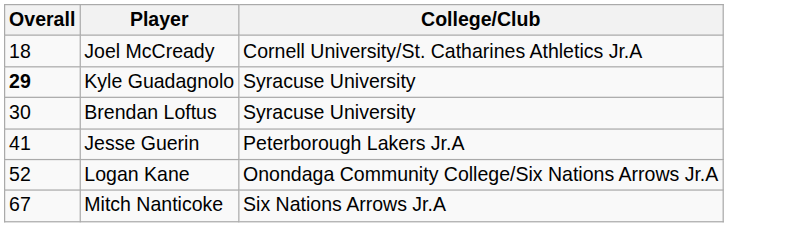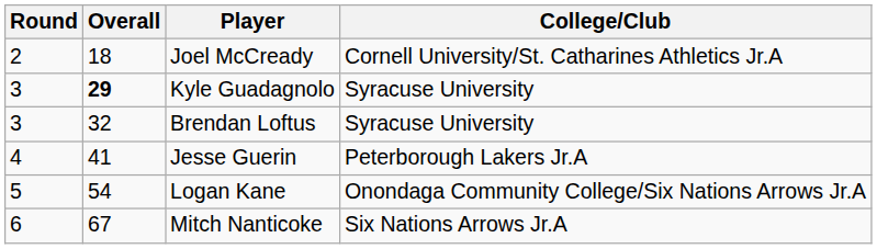+ column: Round | 2 | 3 | 3 | 4 | 5 | 6
Brendan Loftus | Overall: 30 -> 32
Logan Kane | Overall: 52 -> 54
